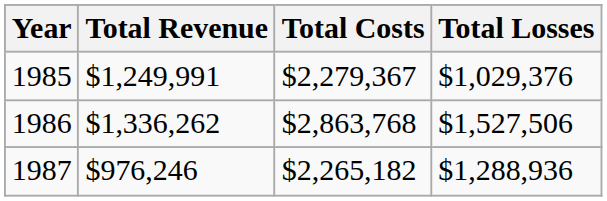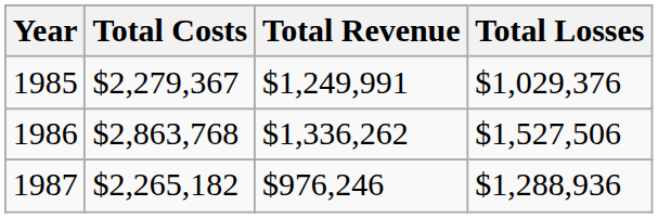columns swapped: Total Revenue <-> Total Costs
